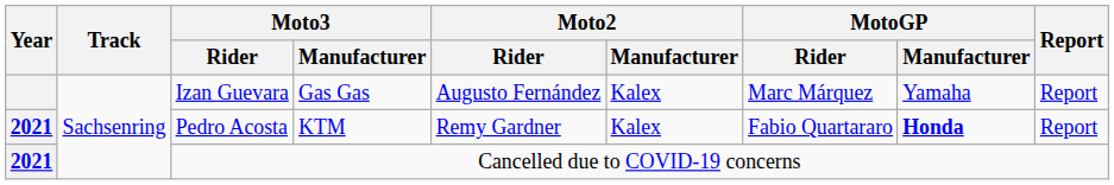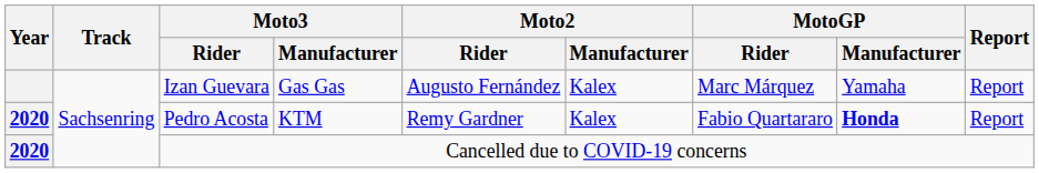Pedro Acosta | Year: 2021 -> 2020
Cancelled due to COVID-19 concerns | Year: 2021 -> 2020
